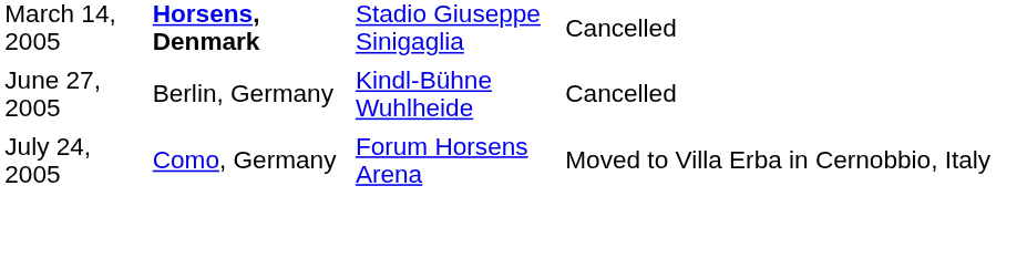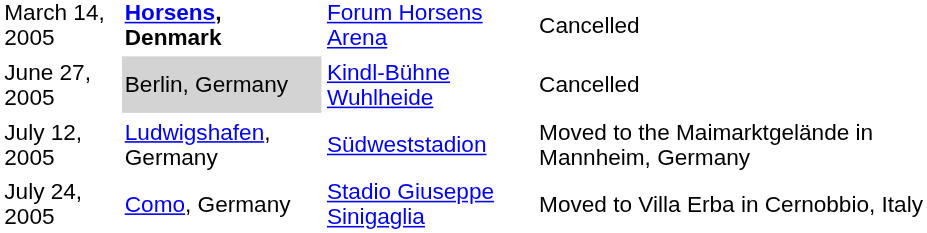March 14, 2005 | column 3: Stadio Giuseppe Sinigaglia -> Forum Horsens Arena
June 27, 2005 | column 2: no background -> lightgrey background
+ row: July 12, 2005 | Ludwigshafen, Germany | Südweststadion | Moved to the Maimarktgelände in Mannheim, Germany
July 24, 2005 | column 3: Forum Horsens Arena -> Stadio Giuseppe Sinigaglia
